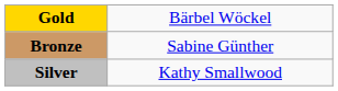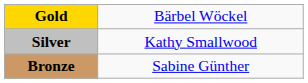rows swapped: Silver <-> Bronze
